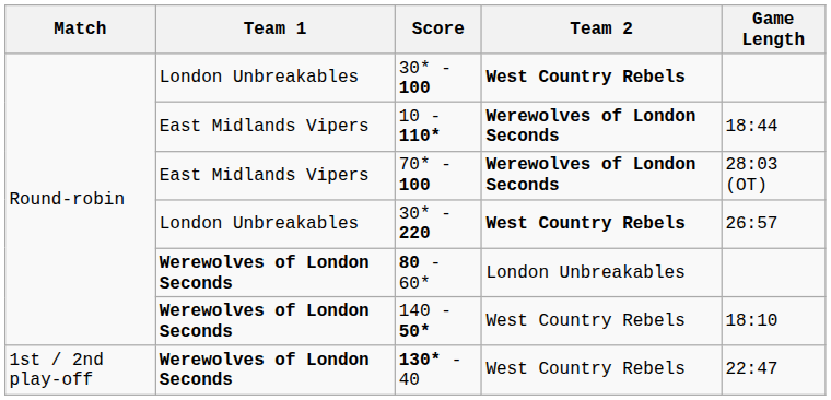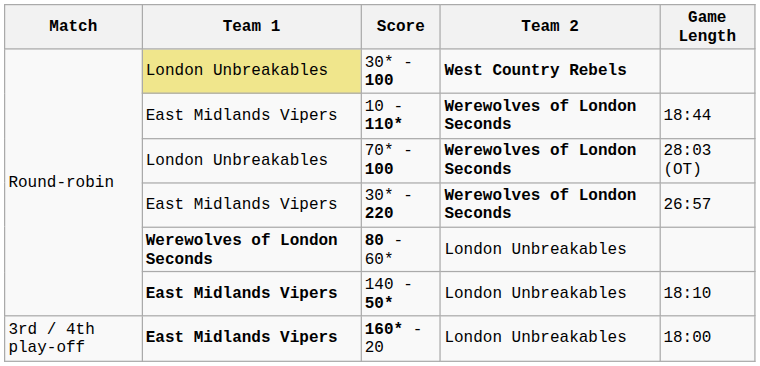30* - 100 | Team 1: no background -> khaki background
70* - 100 | Team 1: East Midlands Vipers -> London Unbreakables
30* - 220 | Team 1: London Unbreakables -> East Midlands Vipers
30* - 220 | Team 2: West Country Rebels -> Werewolves of London Seconds
140 - 50* | Team 1: Werewolves of London Seconds -> East Midlands Vipers
140 - 50* | Team 2: West Country Rebels -> London Unbreakables
+ row: 3rd / 4th play-off | East Midlands Vipers | 160* - 20 | London Unbreakables | 18:00
- row: 1st / 2nd play-off | Werewolves of London Seconds | 130* - 40 | West Country Rebels | 22:47
